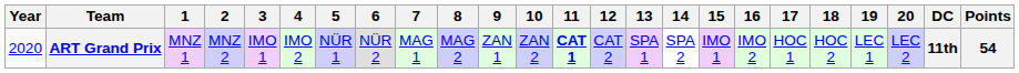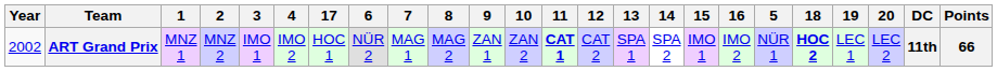columns swapped: 5 <-> 17
ART Grand Prix | Year: 2020 -> 2002
ART Grand Prix | 18: normal -> bold
ART Grand Prix | Points: 54 -> 66
